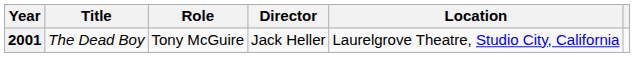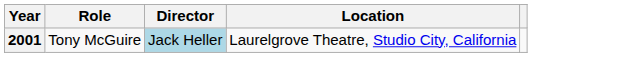- column: Title | The Dead Boy
2001 | Director: no background -> lightblue background
